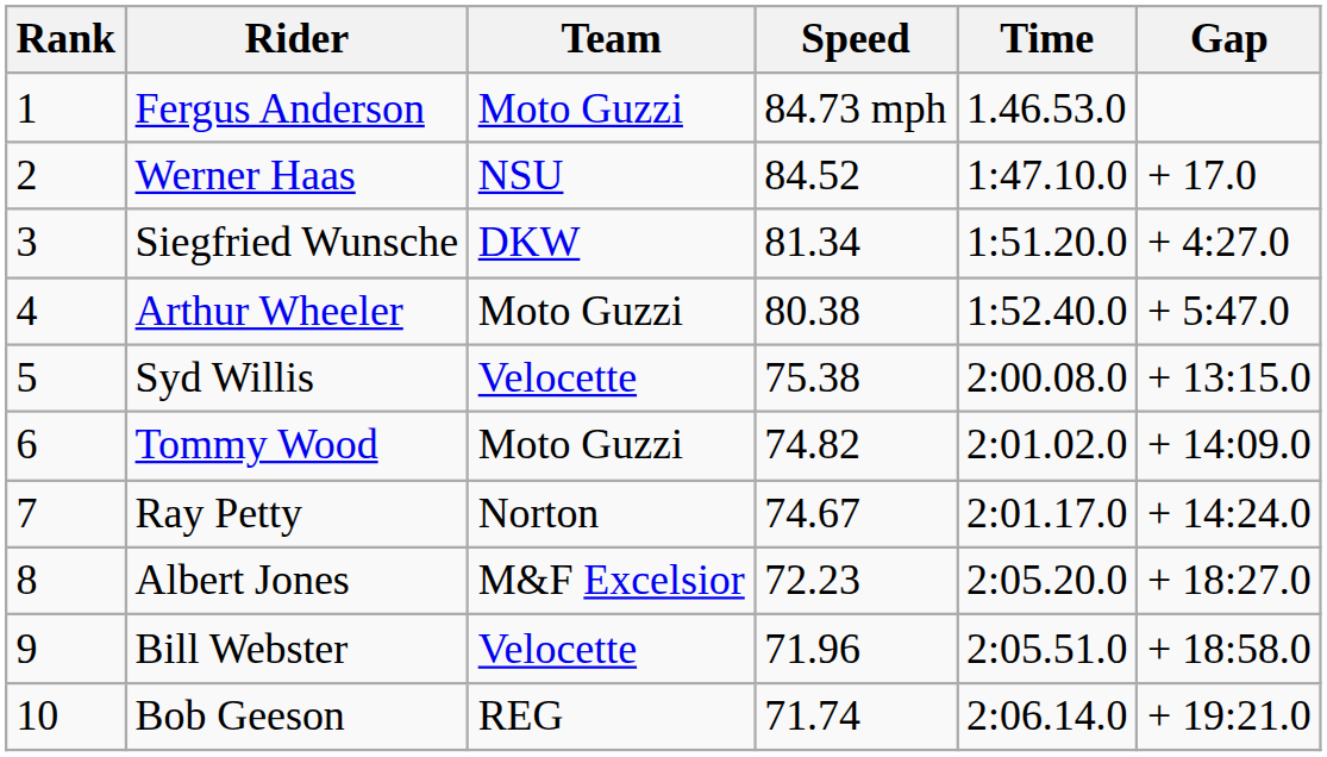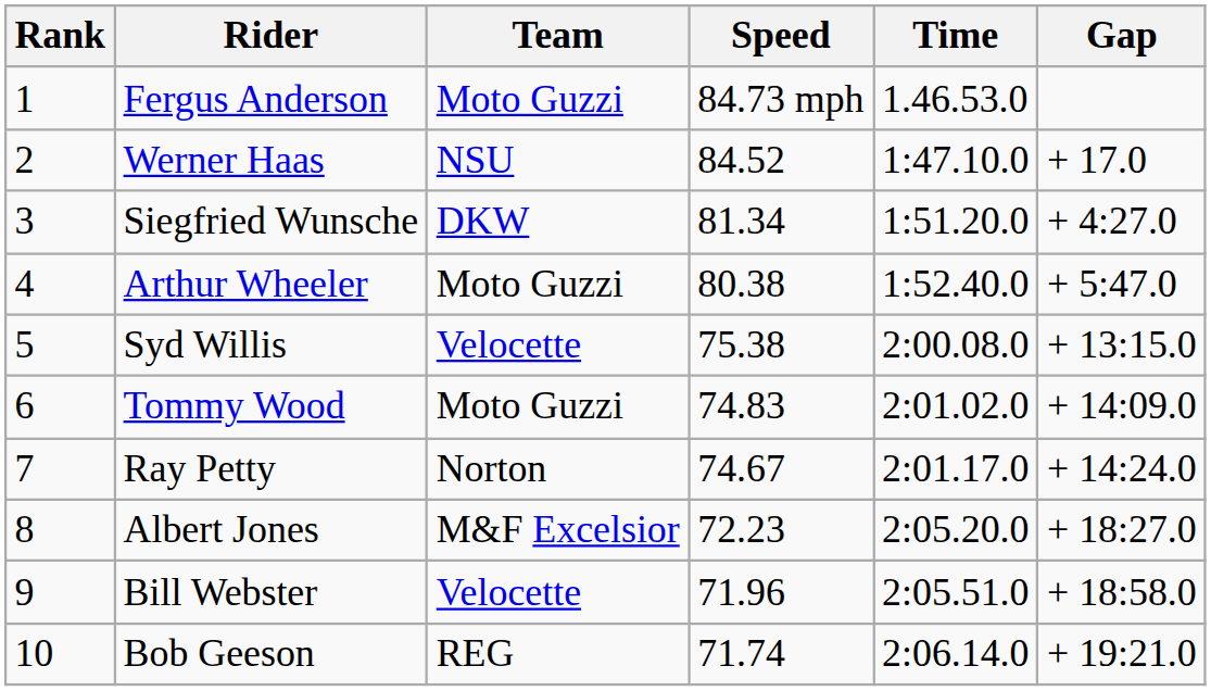Tommy Wood | Speed: 74.82 -> 74.83
